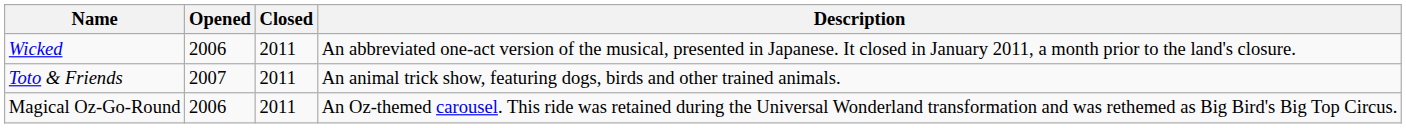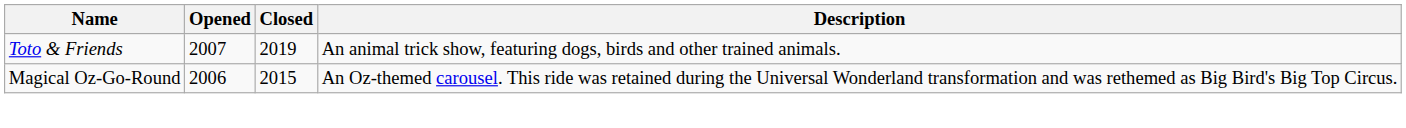- row: Wicked | 2006 | 2011 | An abbreviated one-act version of the musical, presented in Japanese. It closed in January 2011, a month prior to the land's closure.
Toto & Friends | Closed: 2011 -> 2019
Magical Oz-Go-Round | Closed: 2011 -> 2015
